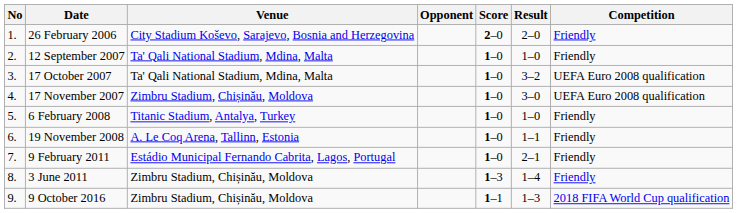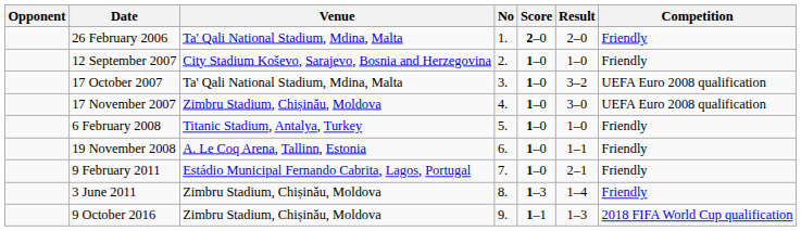columns swapped: No <-> Opponent
26 February 2006 | Venue: City Stadium Koševo, Sarajevo, Bosnia and Herzegovina -> Ta' Qali National Stadium, Mdina, Malta
12 September 2007 | Venue: Ta' Qali National Stadium, Mdina, Malta -> City Stadium Koševo, Sarajevo, Bosnia and Herzegovina
